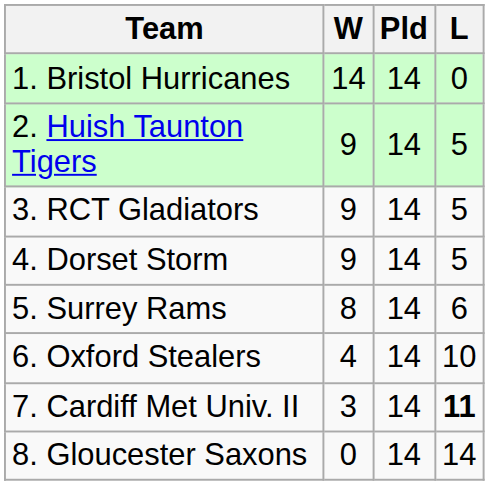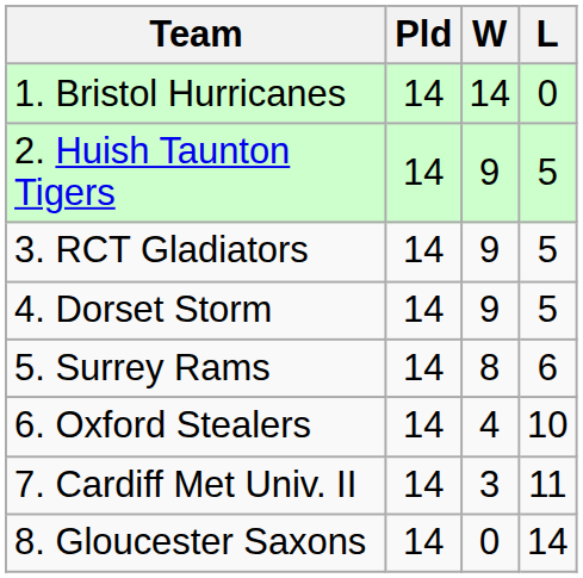columns swapped: Pld <-> W
7. Cardiff Met Univ. II | L: bold -> normal
